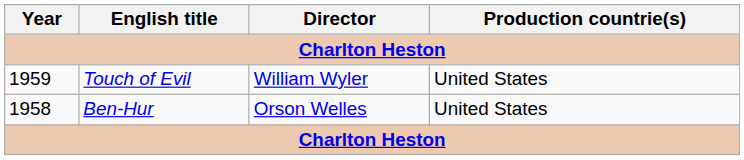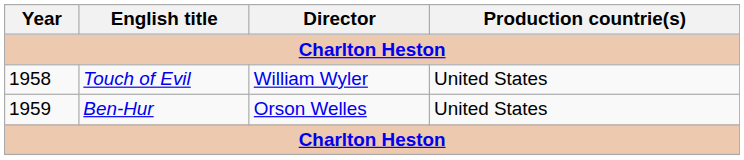Touch of Evil | Year: 1959 -> 1958
Ben-Hur | Year: 1958 -> 1959
